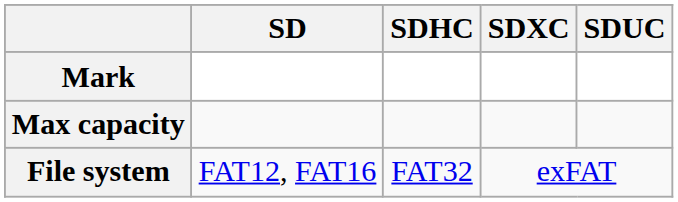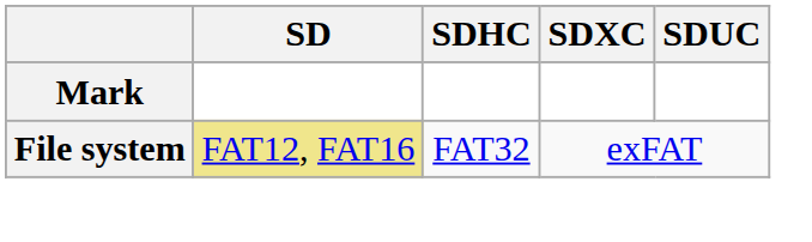- row: Max capacity
File system | SD: no background -> khaki background
